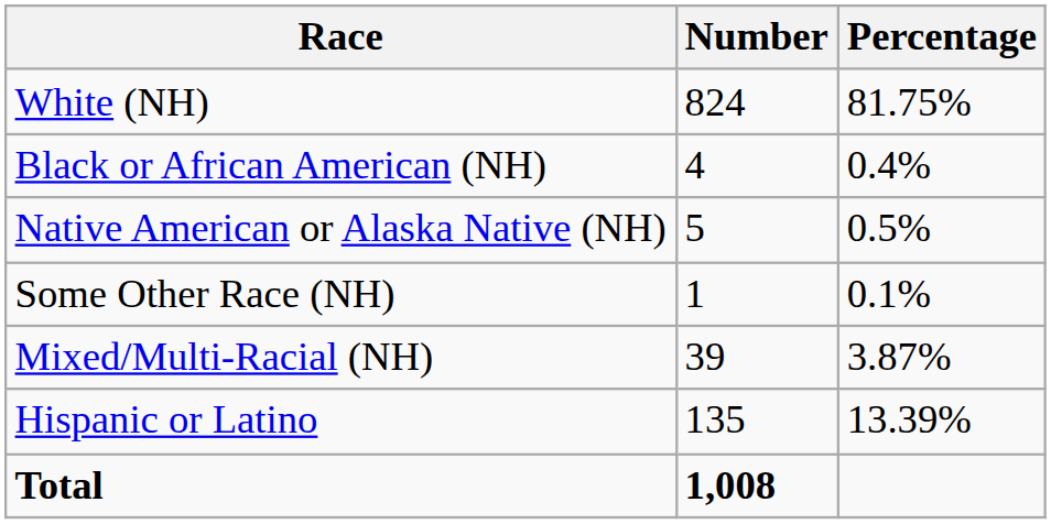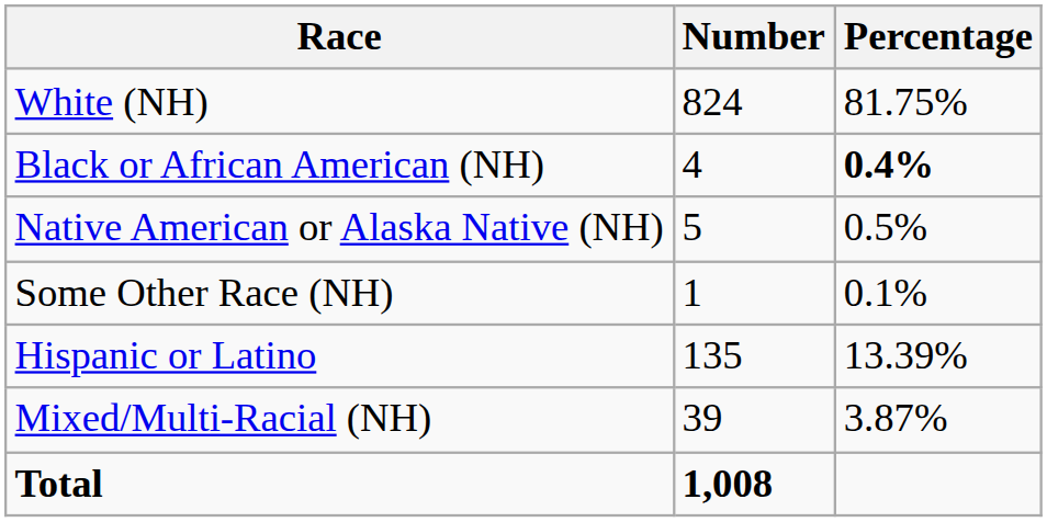Black or African American (NH) | Percentage: normal -> bold
rows swapped: Mixed/Multi-Racial (NH) <-> Hispanic or Latino
